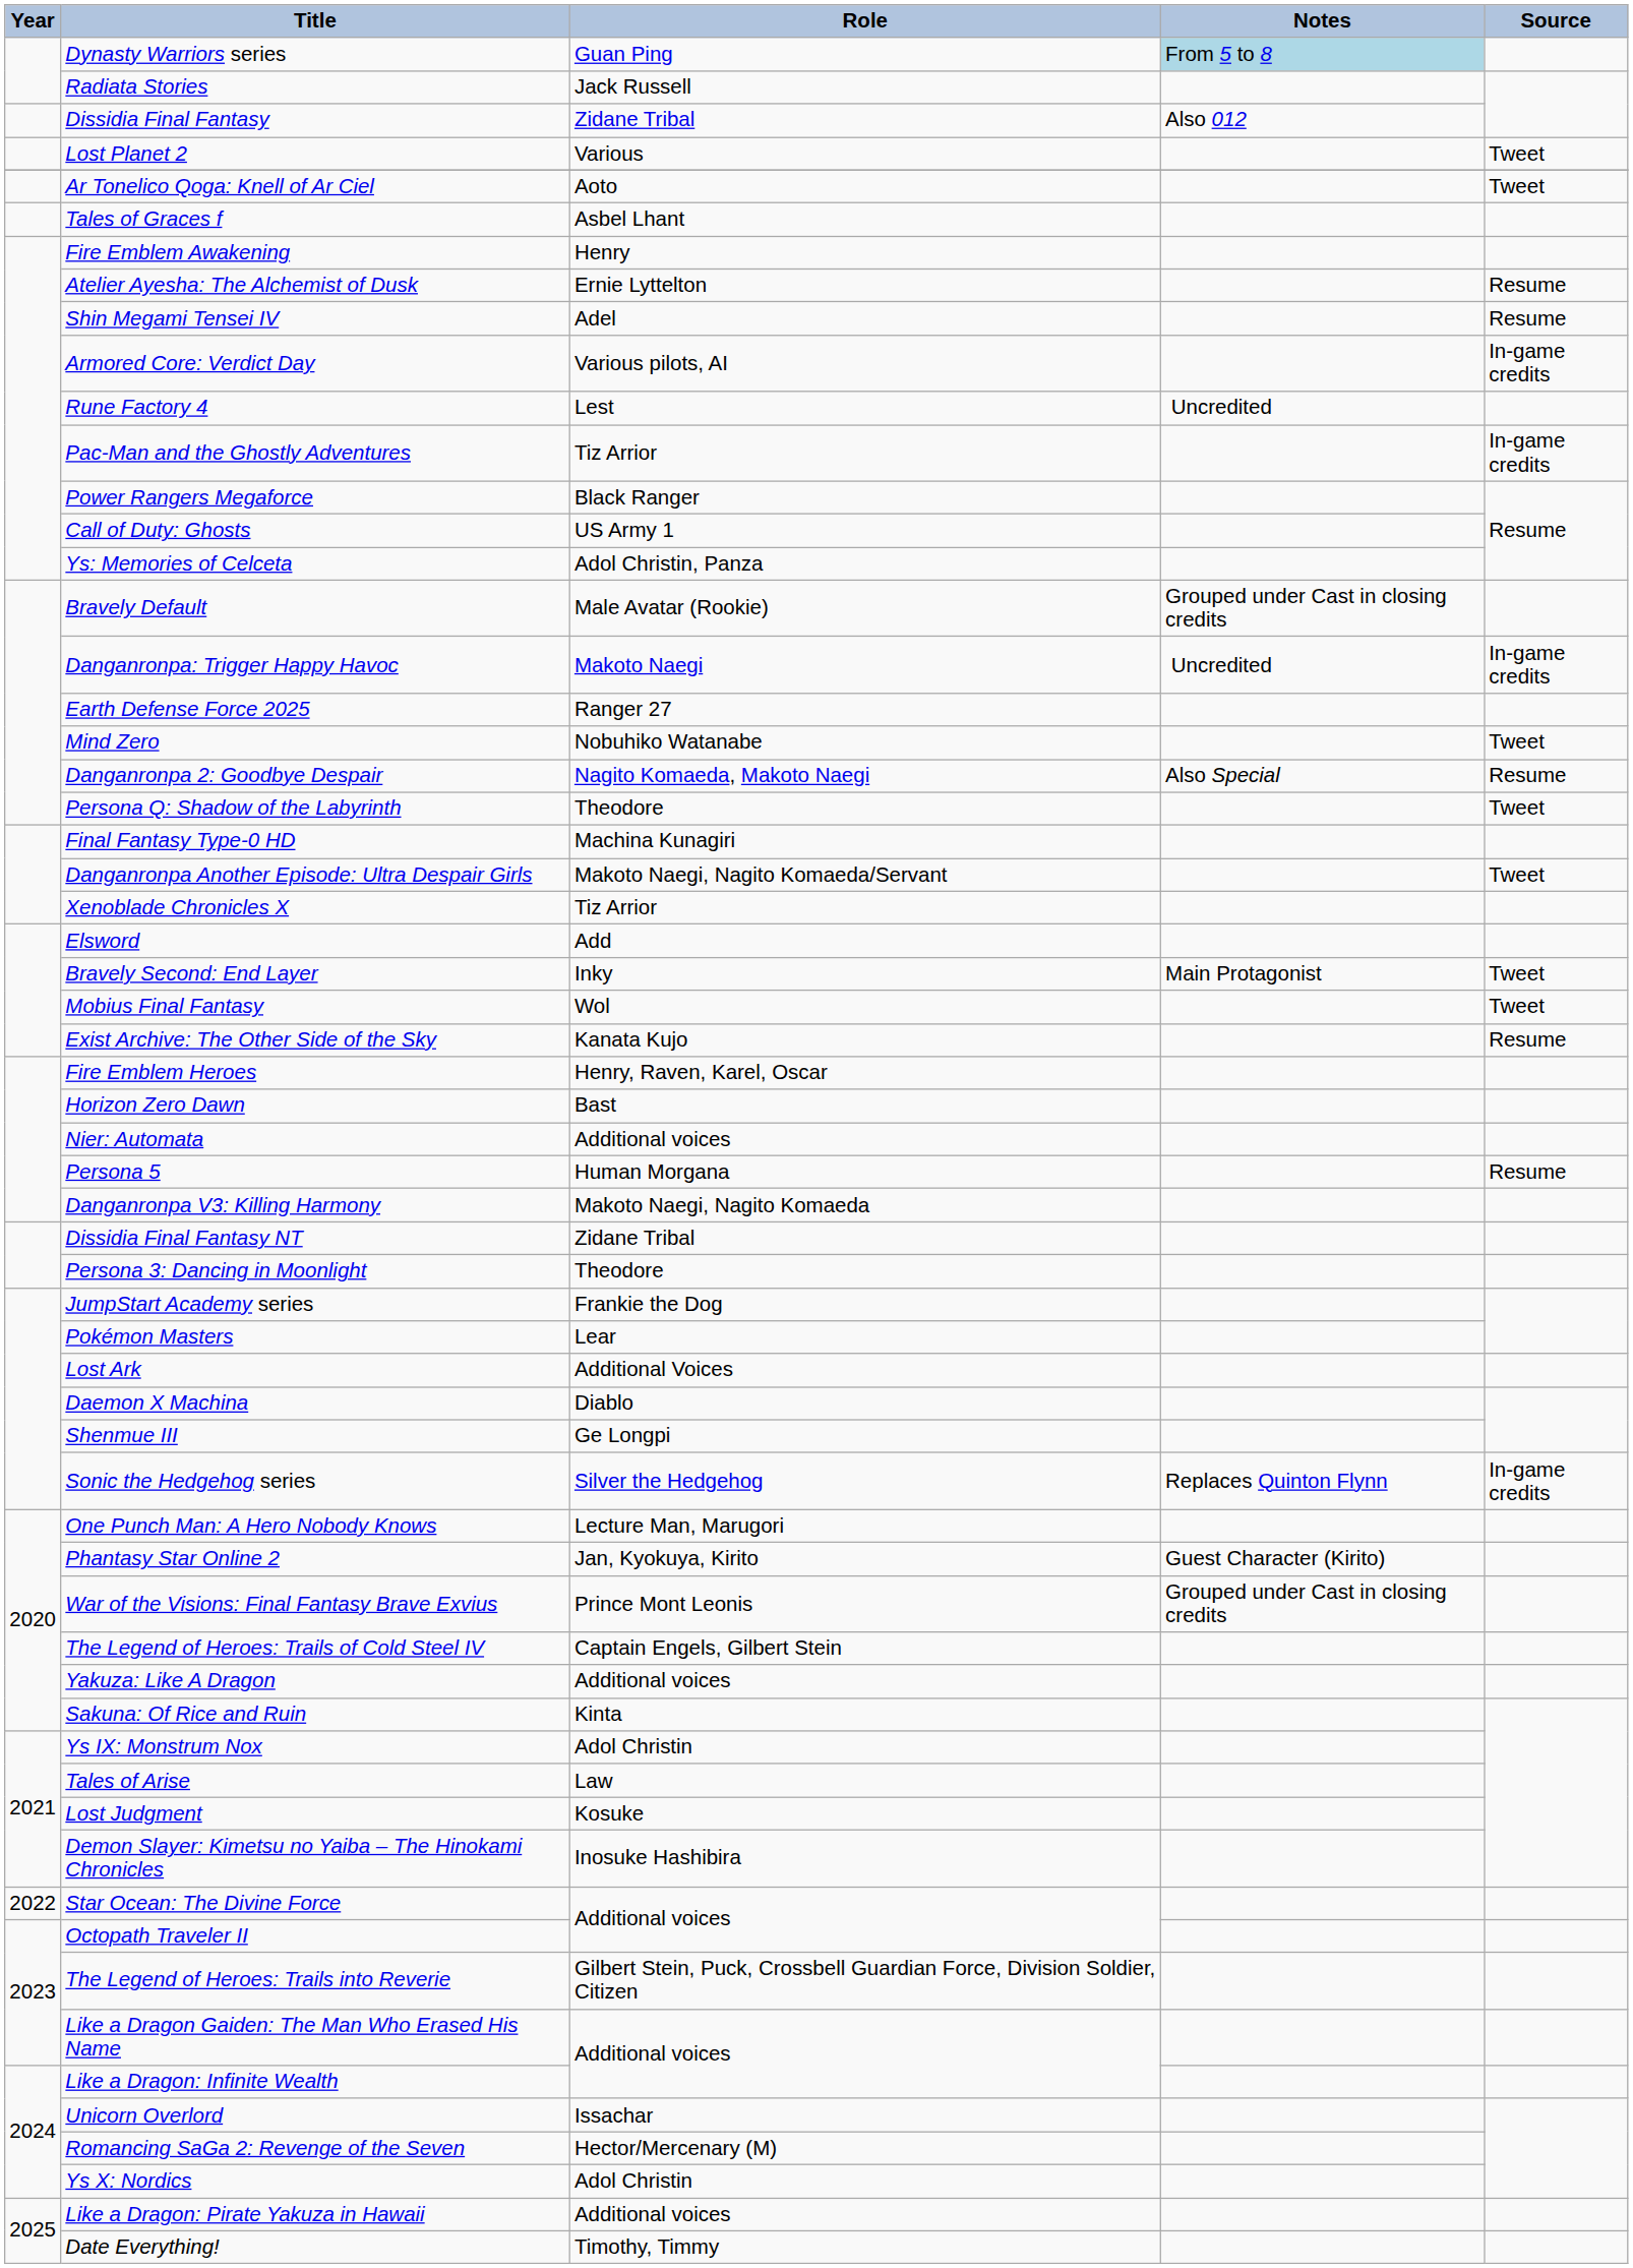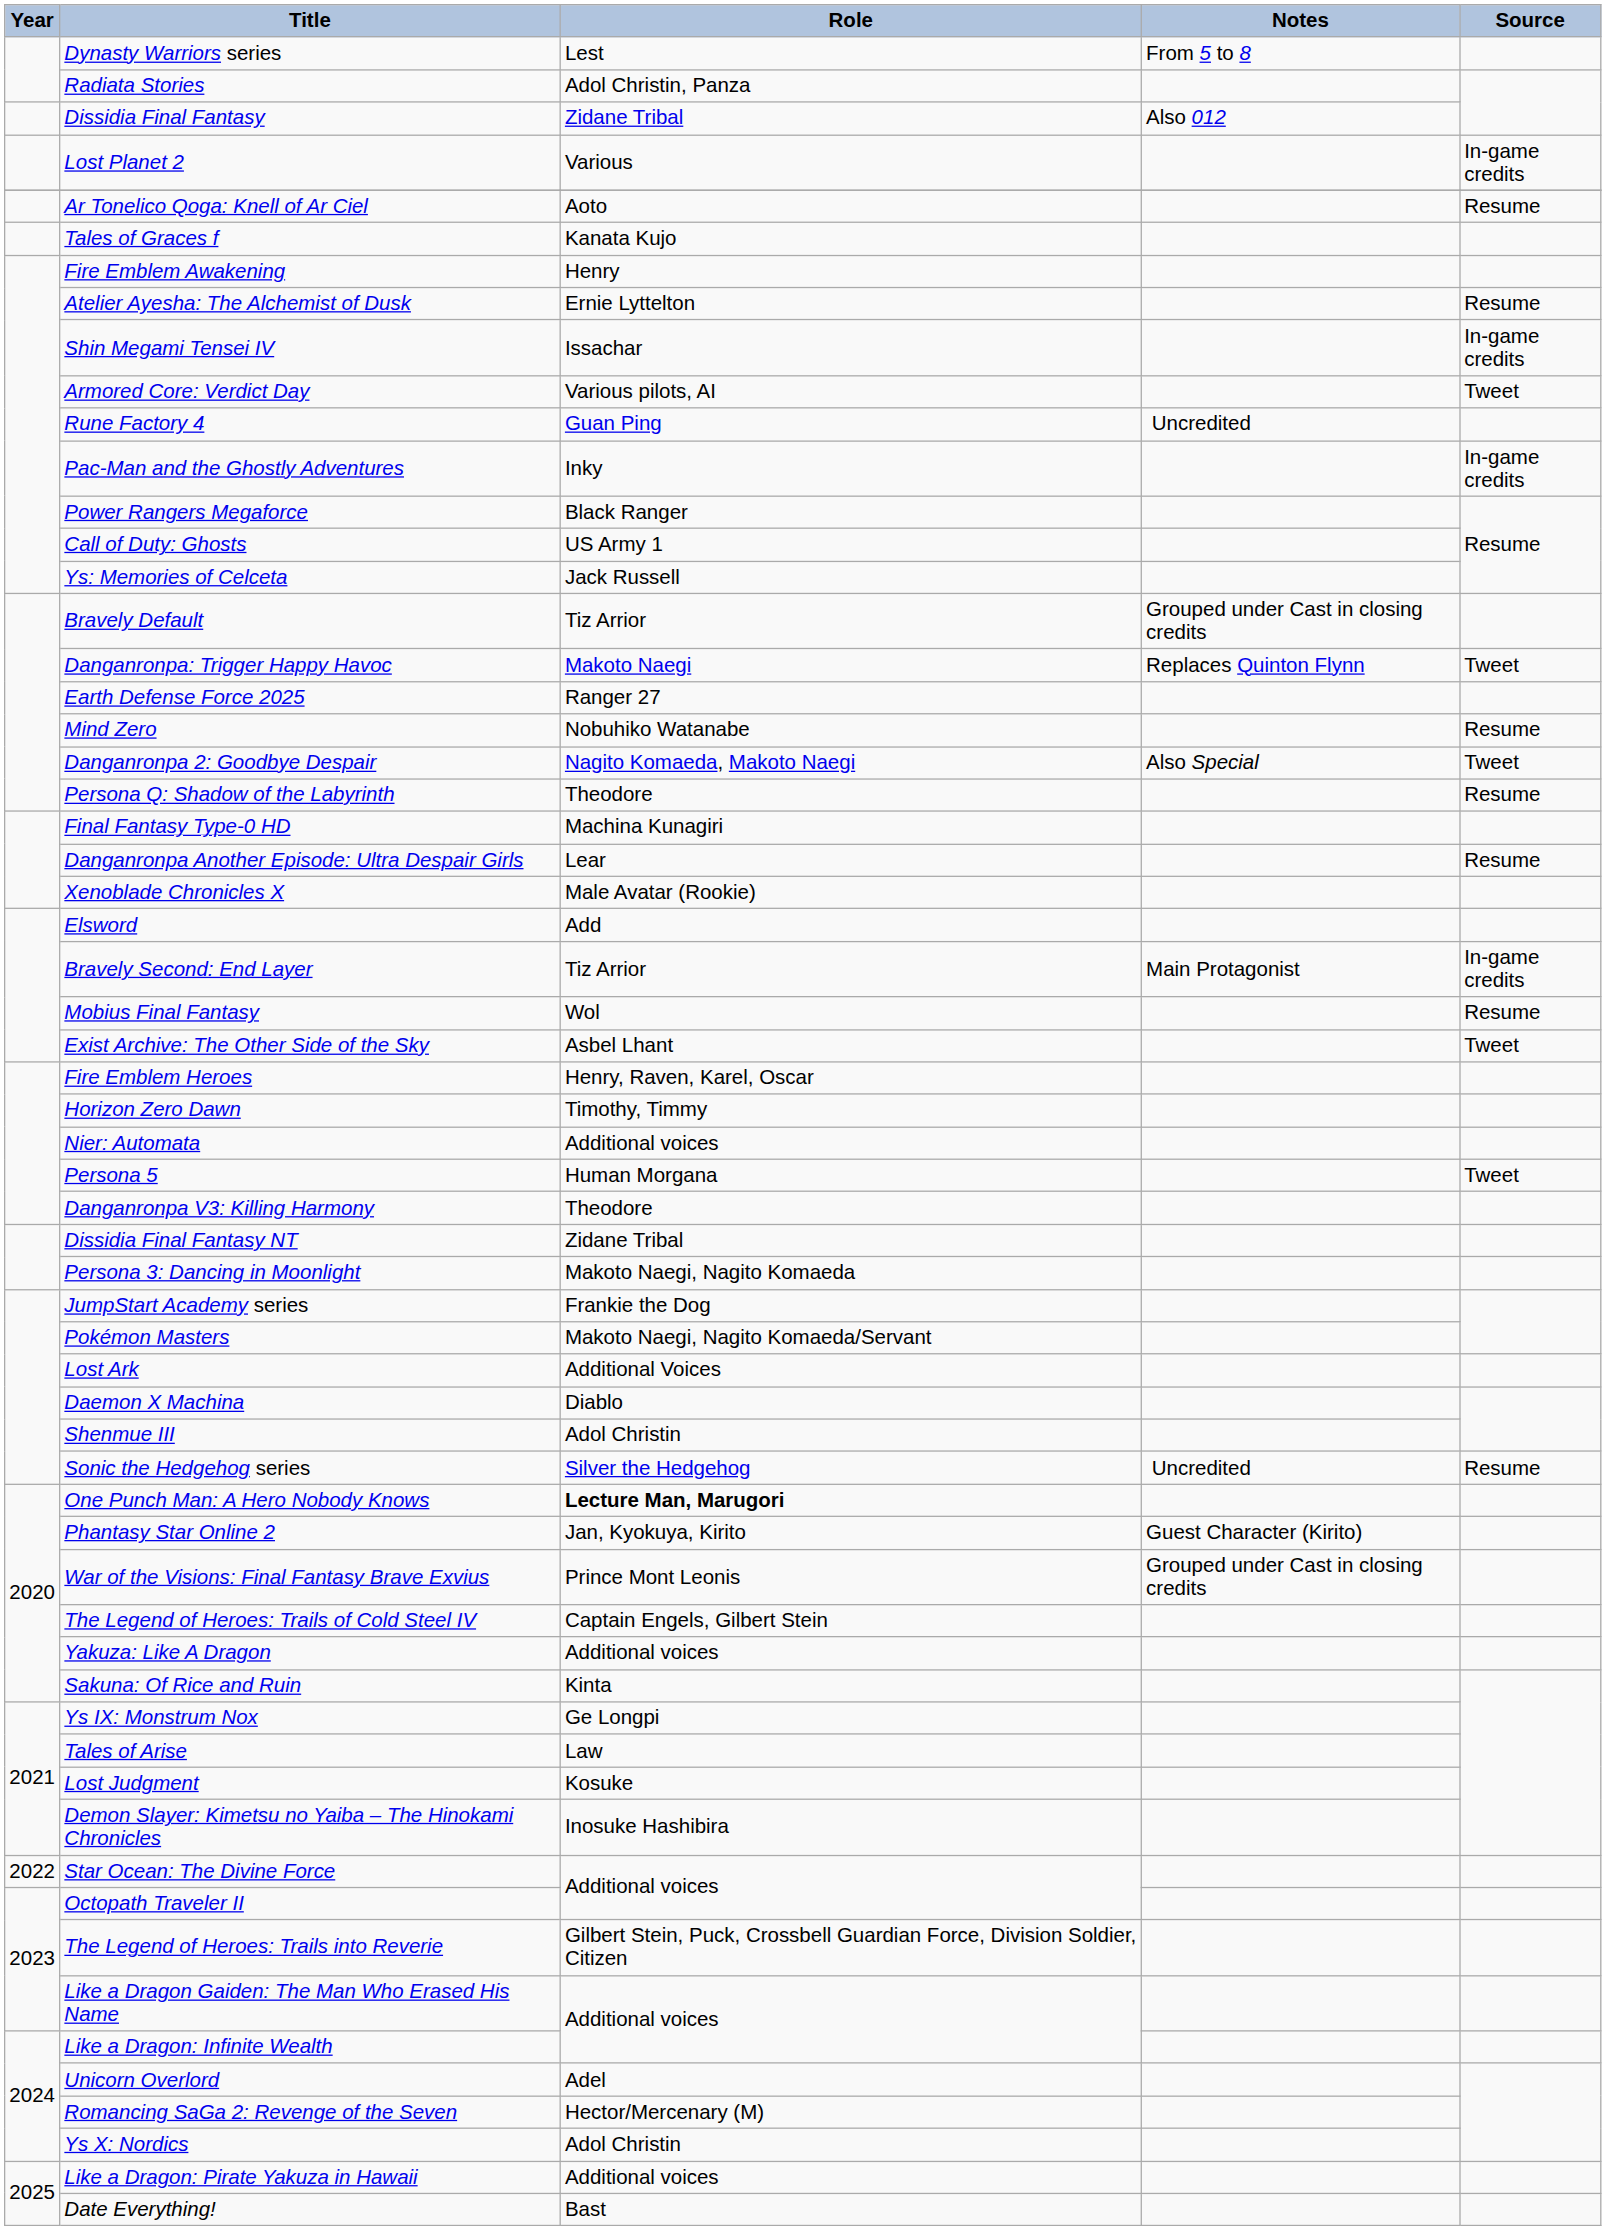Dynasty Warriors series | Role: Guan Ping -> Lest
Dynasty Warriors series | Notes: lightblue background -> no background
Radiata Stories | Role: Jack Russell -> Adol Christin, Panza
Lost Planet 2 | Source: Tweet -> In-game credits
Ar Tonelico Qoga: Knell of Ar Ciel | Source: Tweet -> Resume
Tales of Graces f | Role: Asbel Lhant -> Kanata Kujo
Shin Megami Tensei IV | Role: Adel -> Issachar
Shin Megami Tensei IV | Source: Resume -> In-game credits
Armored Core: Verdict Day | Source: In-game credits -> Tweet
Rune Factory 4 | Role: Lest -> Guan Ping
Pac-Man and the Ghostly Adventures | Role: Tiz Arrior -> Inky
Ys: Memories of Celceta | Role: Adol Christin, Panza -> Jack Russell
Bravely Default | Role: Male Avatar (Rookie) -> Tiz Arrior
Danganronpa: Trigger Happy Havoc | Notes: Uncredited -> Replaces Quinton Flynn
Danganronpa: Trigger Happy Havoc | Source: In-game credits -> Tweet
Mind Zero | Source: Tweet -> Resume
Danganronpa 2: Goodbye Despair | Source: Resume -> Tweet
Persona Q: Shadow of the Labyrinth | Source: Tweet -> Resume
Danganronpa Another Episode: Ultra Despair Girls | Role: Makoto Naegi, Nagito Komaeda/Servant -> Lear
Danganronpa Another Episode: Ultra Despair Girls | Source: Tweet -> Resume
Xenoblade Chronicles X | Role: Tiz Arrior -> Male Avatar (Rookie)
Bravely Second: End Layer | Role: Inky -> Tiz Arrior
Bravely Second: End Layer | Source: Tweet -> In-game credits
Mobius Final Fantasy | Source: Tweet -> Resume
Exist Archive: The Other Side of the Sky | Role: Kanata Kujo -> Asbel Lhant
Exist Archive: The Other Side of the Sky | Source: Resume -> Tweet
Horizon Zero Dawn | Role: Bast -> Timothy, Timmy
Persona 5 | Source: Resume -> Tweet
Danganronpa V3: Killing Harmony | Role: Makoto Naegi, Nagito Komaeda -> Theodore
Persona 3: Dancing in Moonlight | Role: Theodore -> Makoto Naegi, Nagito Komaeda
Pokémon Masters | Role: Lear -> Makoto Naegi, Nagito Komaeda/Servant
Shenmue III | Role: Ge Longpi -> Adol Christin
Sonic the Hedgehog series | Notes: Replaces Quinton Flynn -> Uncredited
Sonic the Hedgehog series | Source: In-game credits -> Resume
One Punch Man: A Hero Nobody Knows | Role: normal -> bold
Ys IX: Monstrum Nox | Role: Adol Christin -> Ge Longpi
Unicorn Overlord | Role: Issachar -> Adel
Date Everything! | Role: Timothy, Timmy -> Bast
